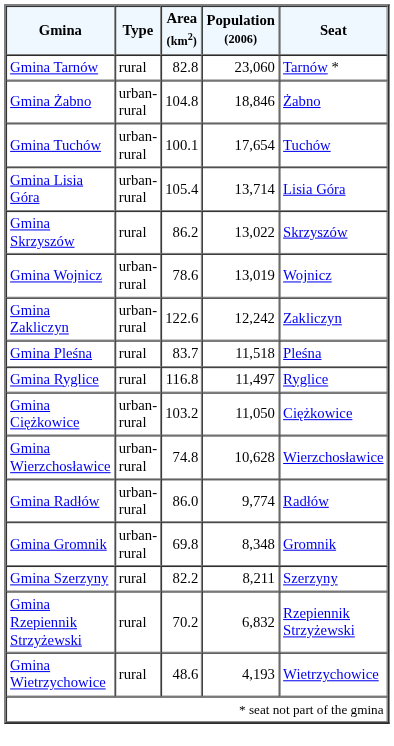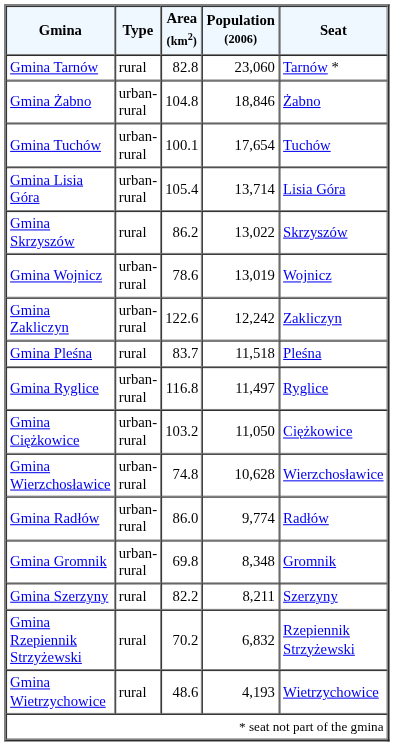Gmina Ryglice | Type: rural -> urban-rural
